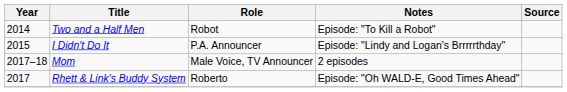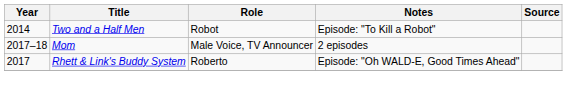- row: 2015 | I Didn't Do It | P.A. Announcer | Episode: "Lindy and Logan's Brrrrrthday"
